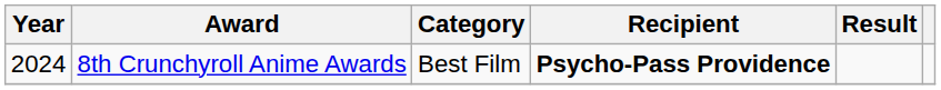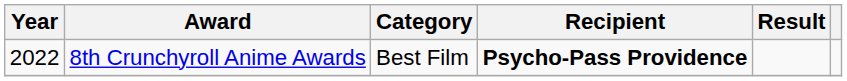8th Crunchyroll Anime Awards | Year: 2024 -> 2022
